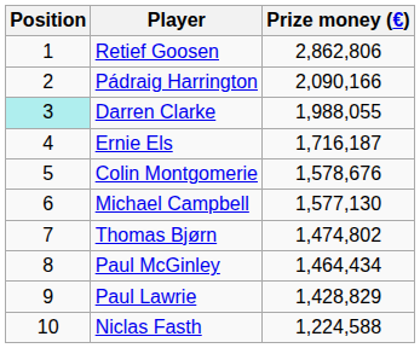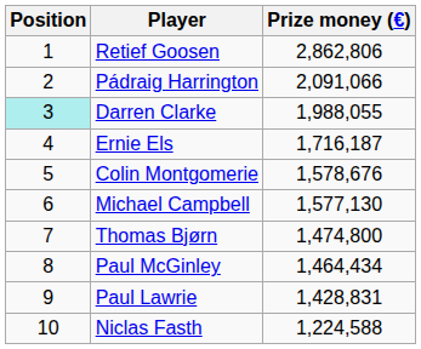Pádraig Harrington | Prize money (€): 2,090,166 -> 2,091,066
Thomas Bjørn | Prize money (€): 1,474,802 -> 1,474,800
Paul Lawrie | Prize money (€): 1,428,829 -> 1,428,831
